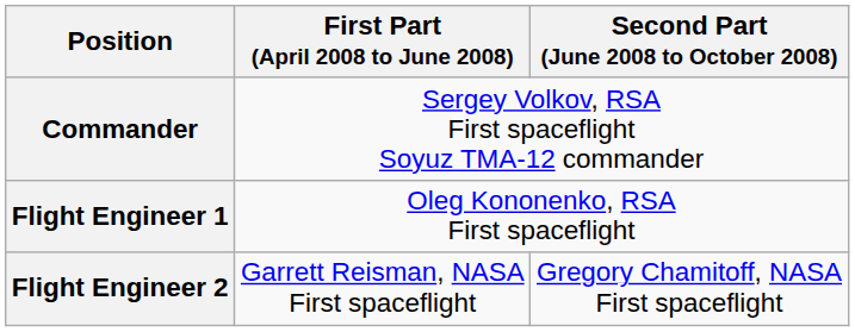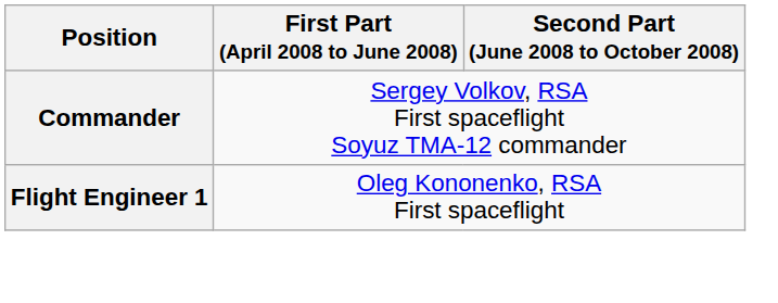- row: Flight Engineer 2 | Garrett Reisman, NASA First spaceflight | Gregory Chamitoff, NASA First spaceflight
